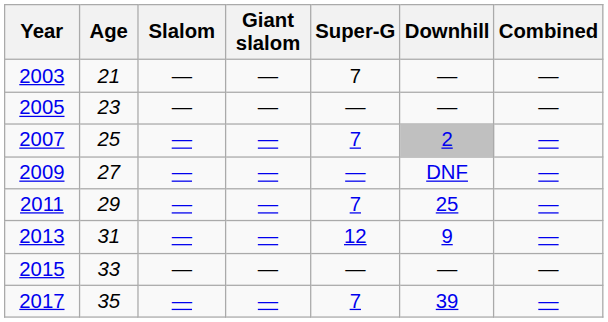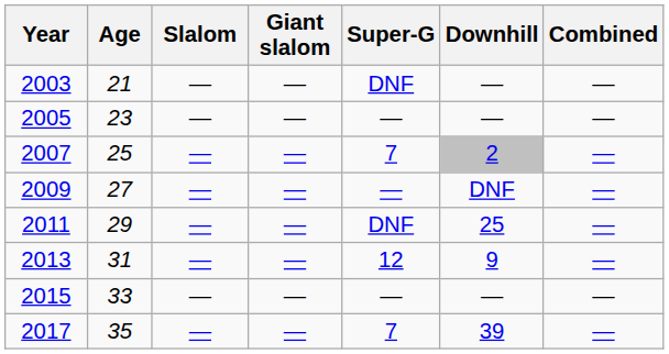2003 | Super-G: 7 -> DNF
2011 | Super-G: 7 -> DNF
